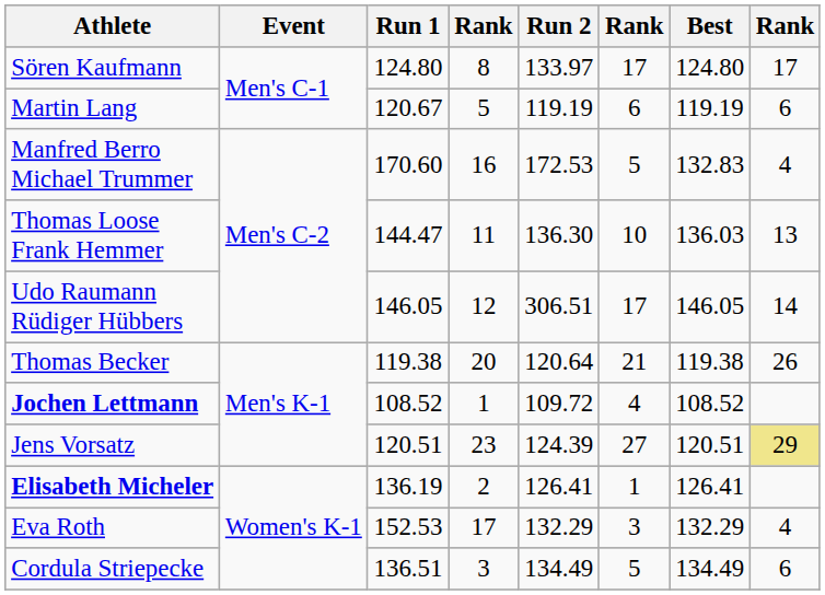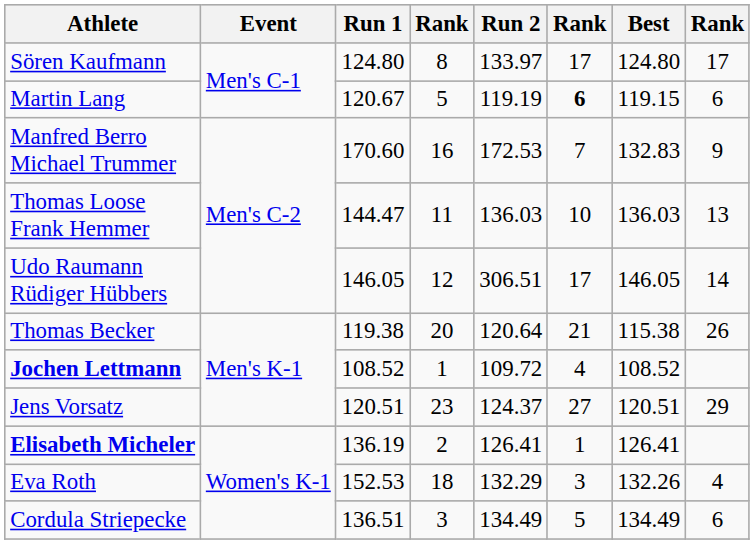Martin Lang | column 6: normal -> bold
Martin Lang | Best: 119.19 -> 119.15
Manfred Berro Michael Trummer | column 6: 5 -> 7
Manfred Berro Michael Trummer | column 8: 4 -> 9
Thomas Loose Frank Hemmer | Run 2: 136.30 -> 136.03
Thomas Becker | Best: 119.38 -> 115.38
Jens Vorsatz | Run 2: 124.39 -> 124.37
Jens Vorsatz | column 8: khaki background -> no background
Eva Roth | column 4: 17 -> 18
Eva Roth | Best: 132.29 -> 132.26
